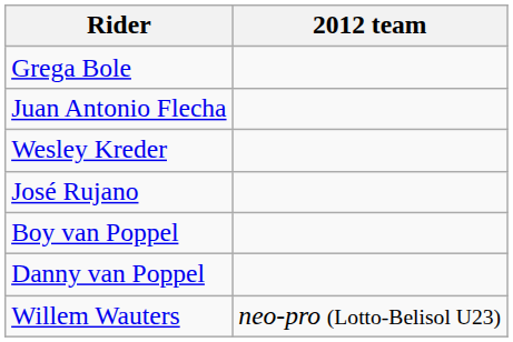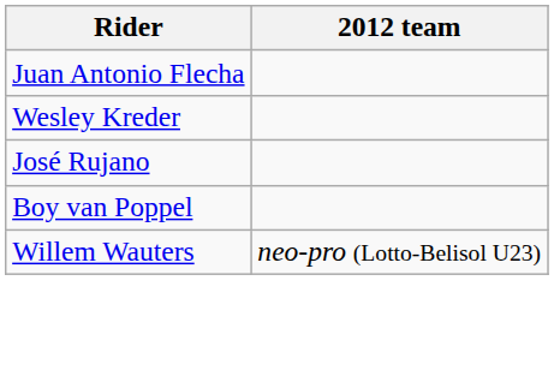- row: Grega Bole
- row: Danny van Poppel
